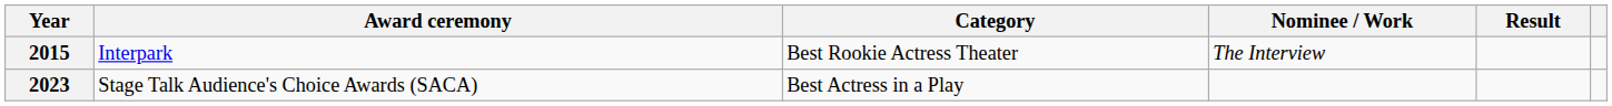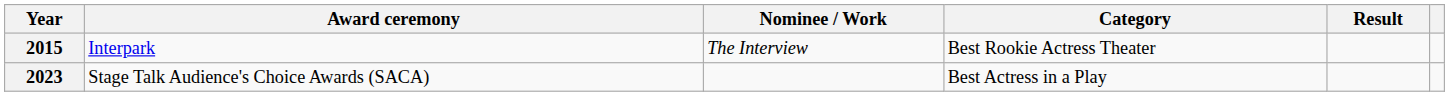columns swapped: Category <-> Nominee / Work
